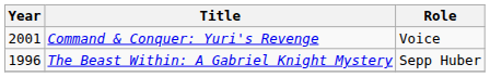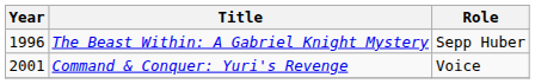rows swapped: The Beast Within: A Gabriel Knight Mystery <-> Command & Conquer: Yuri's Revenge
